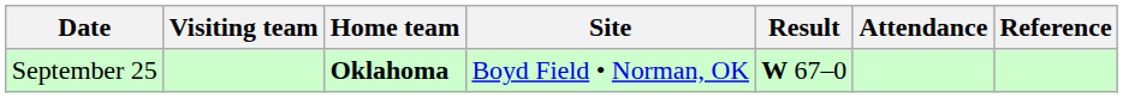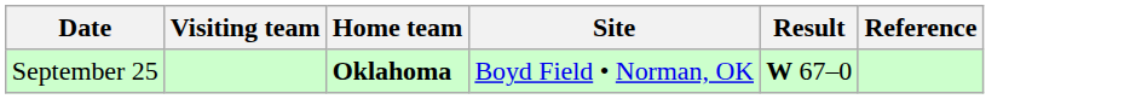- column: Attendance
